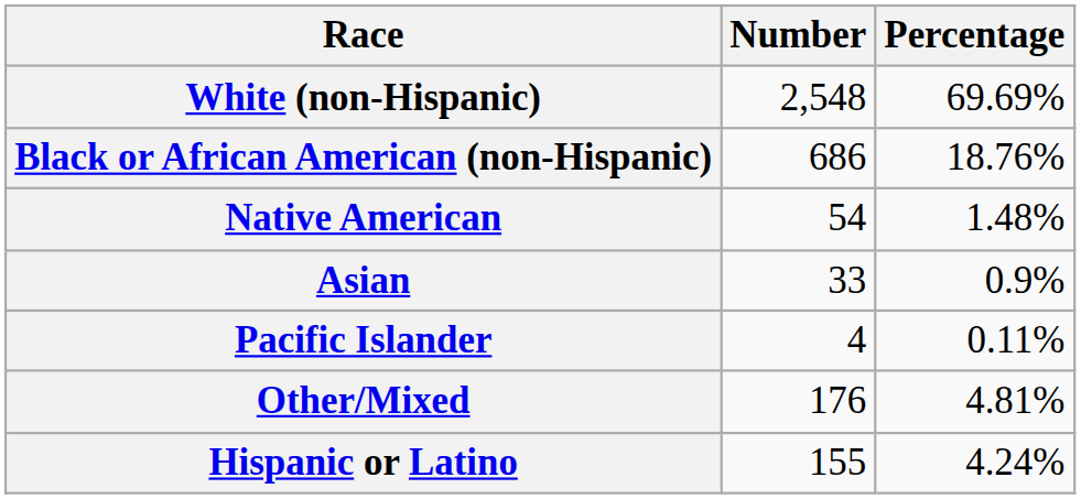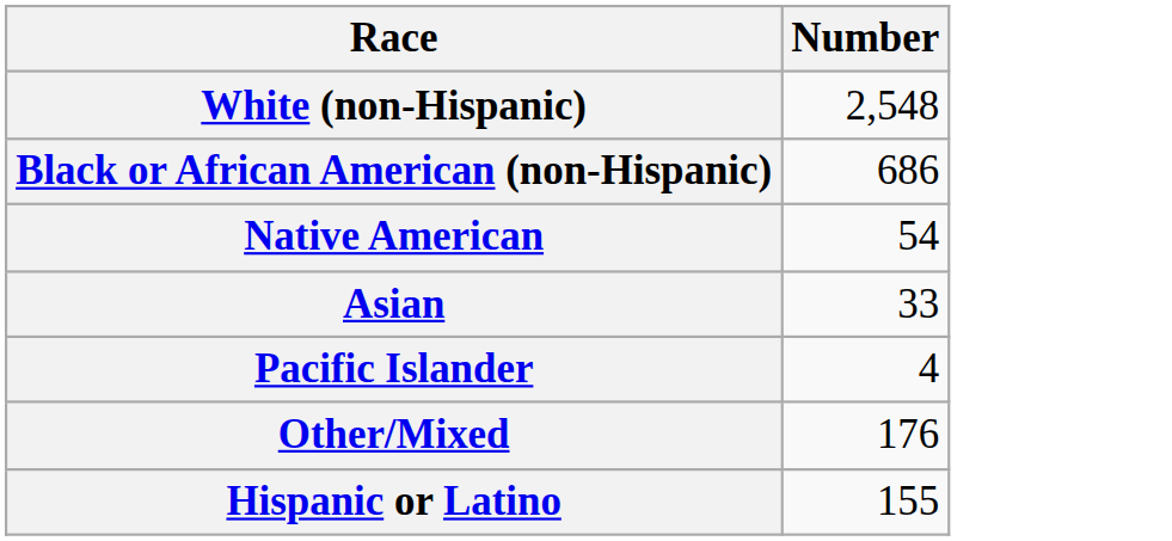- column: Percentage | 69.69% | 18.76% | 1.48% | 0.9% | 0.11% | 4.81% | 4.24%
